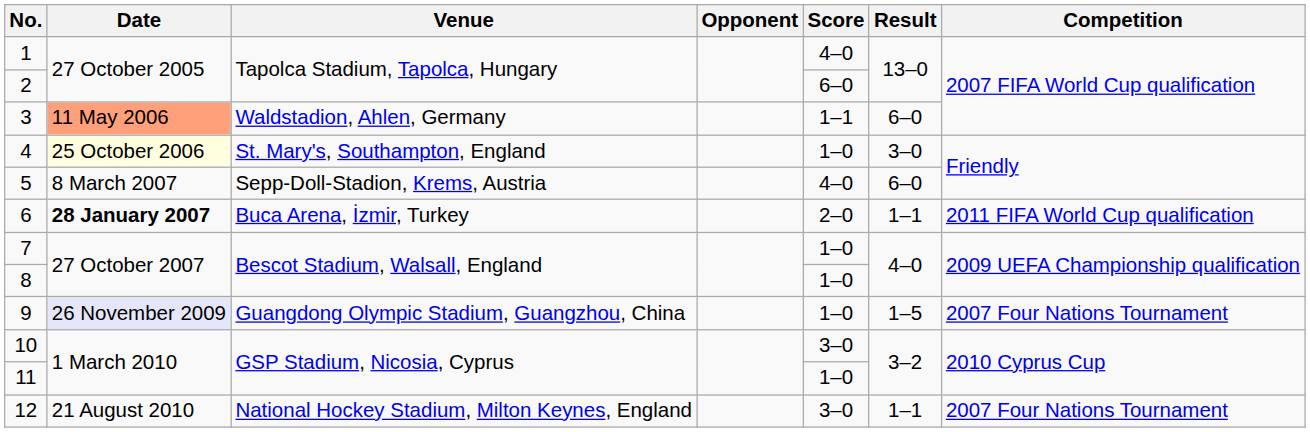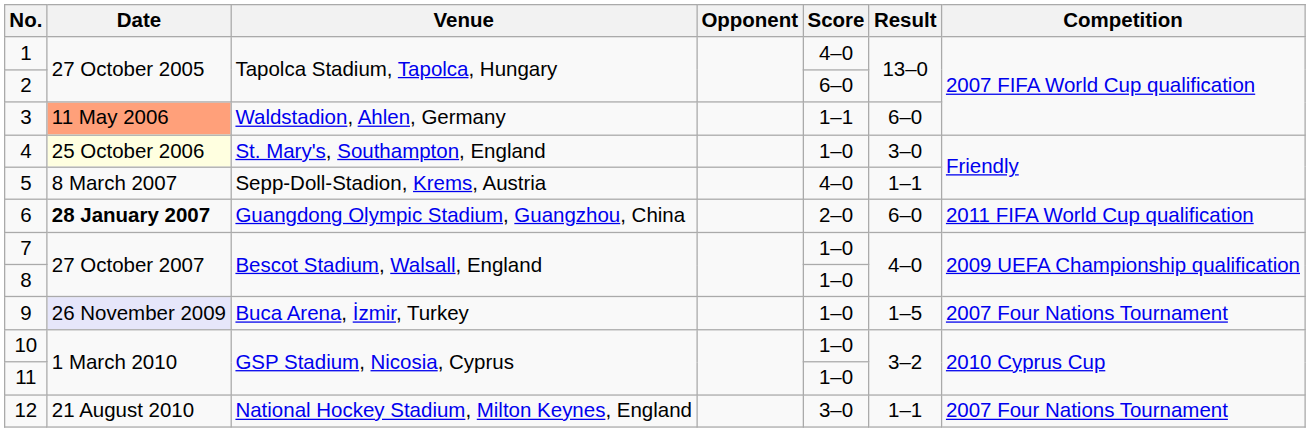5 | Result: 6–0 -> 1–1
6 | Venue: Buca Arena, İzmir, Turkey -> Guangdong Olympic Stadium, Guangzhou, China
6 | Result: 1–1 -> 6–0
9 | Venue: Guangdong Olympic Stadium, Guangzhou, China -> Buca Arena, İzmir, Turkey
10 | Score: 3–0 -> 1–0
